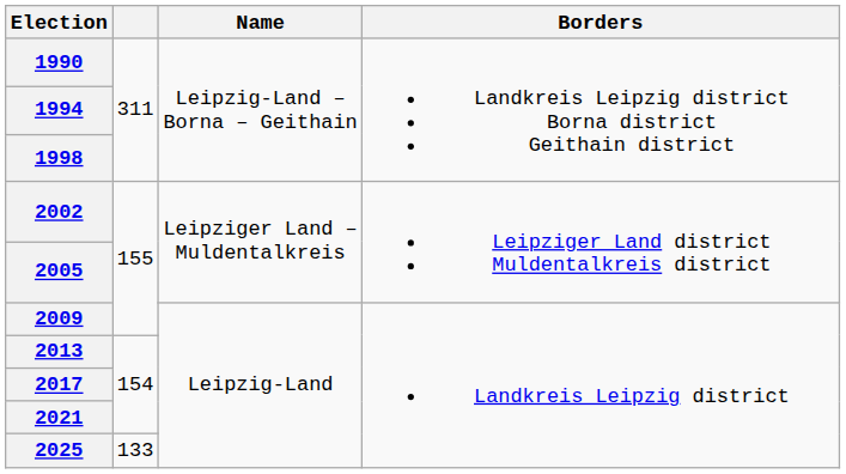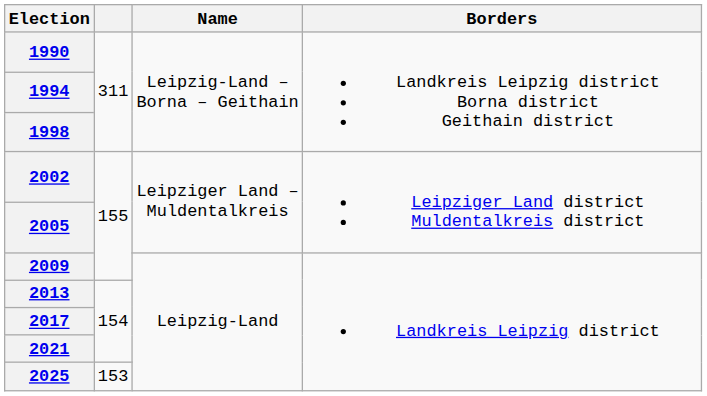2025 | column 2: 133 -> 153
